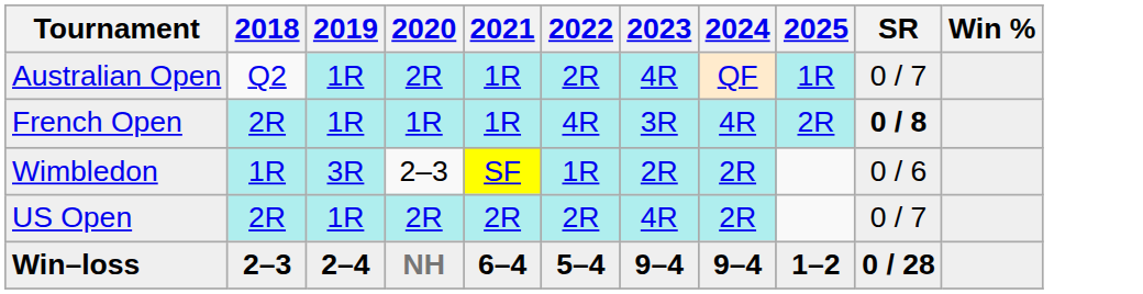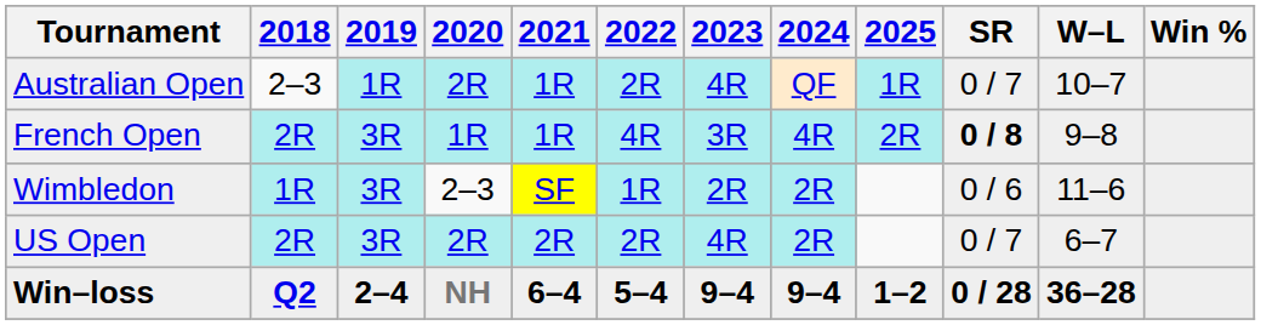+ column: W–L | 10–7 | 9–8 | 11–6 | 6–7 | 36–28
Australian Open | 2018: Q2 -> 2–3
French Open | 2019: 1R -> 3R
US Open | 2019: 1R -> 3R
Win–loss | 2018: 2–3 -> Q2
